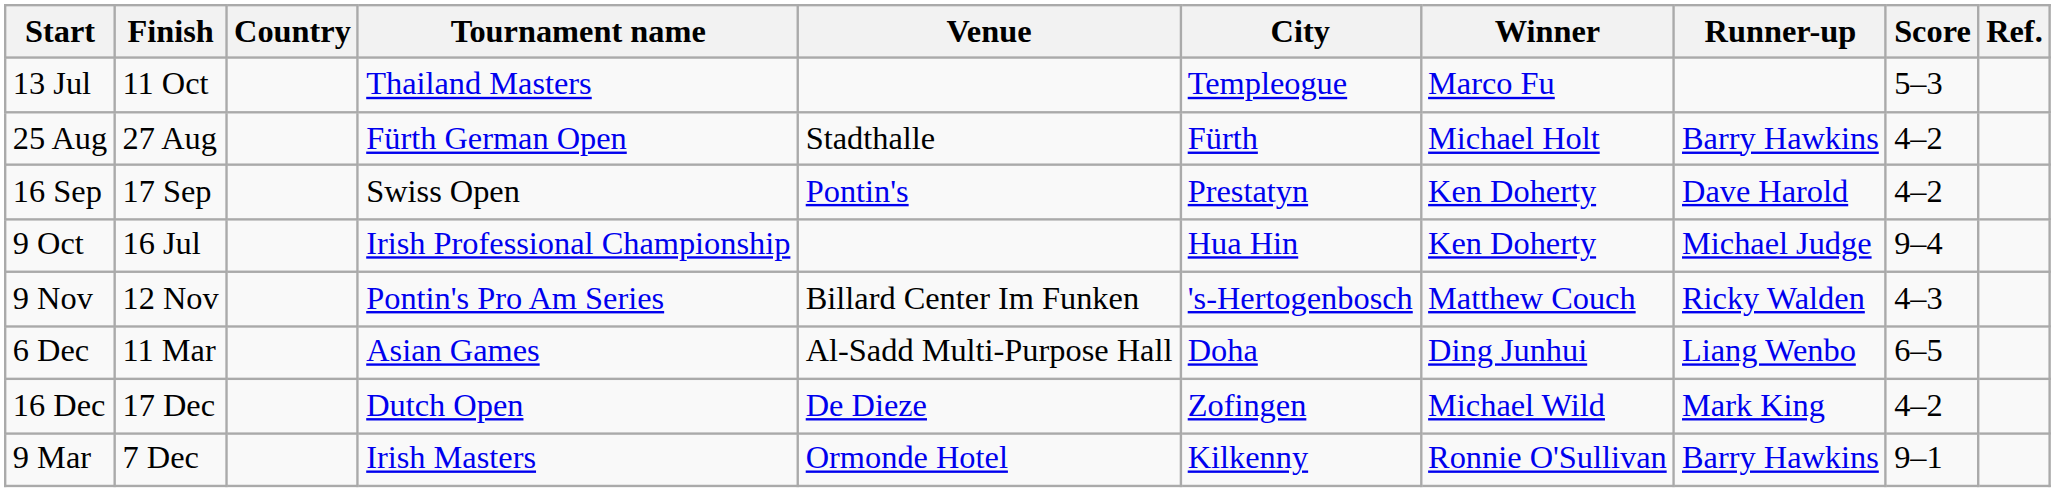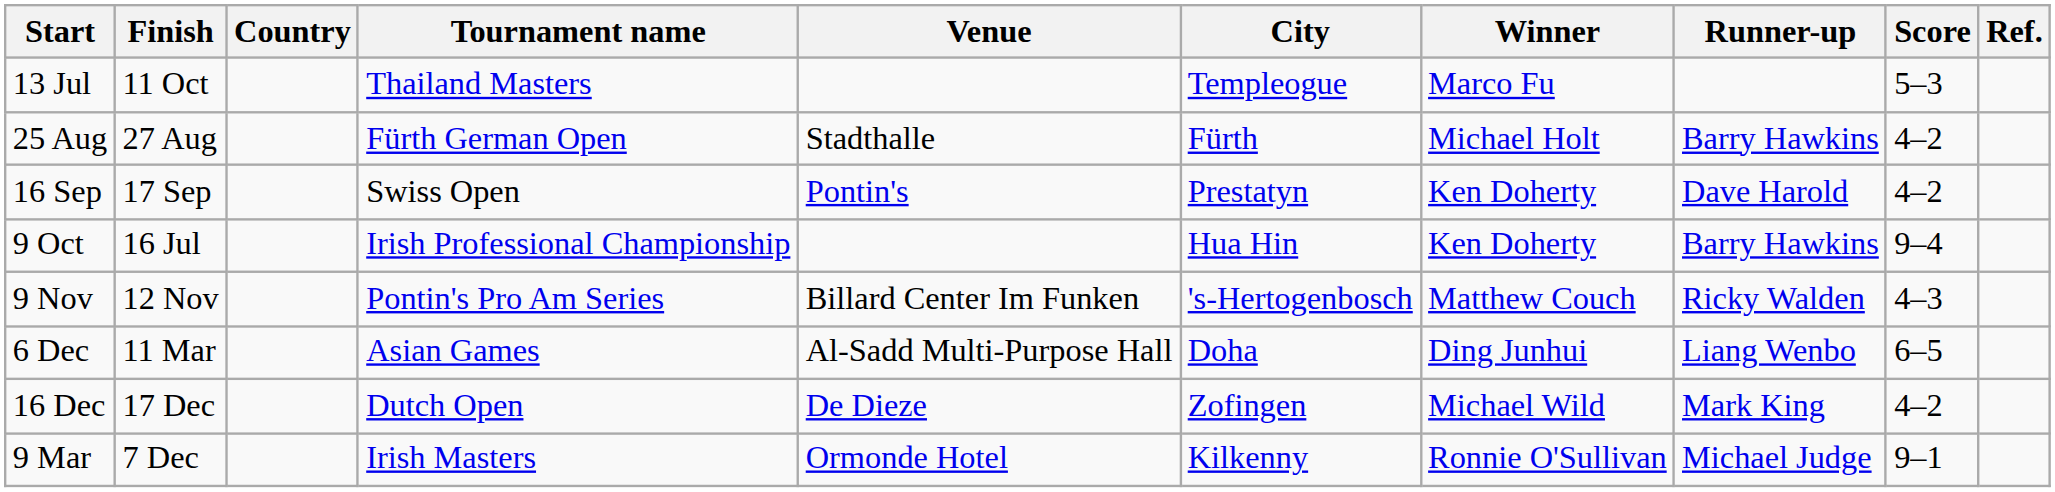9 Oct | Runner-up: Michael Judge -> Barry Hawkins
9 Mar | Runner-up: Barry Hawkins -> Michael Judge
